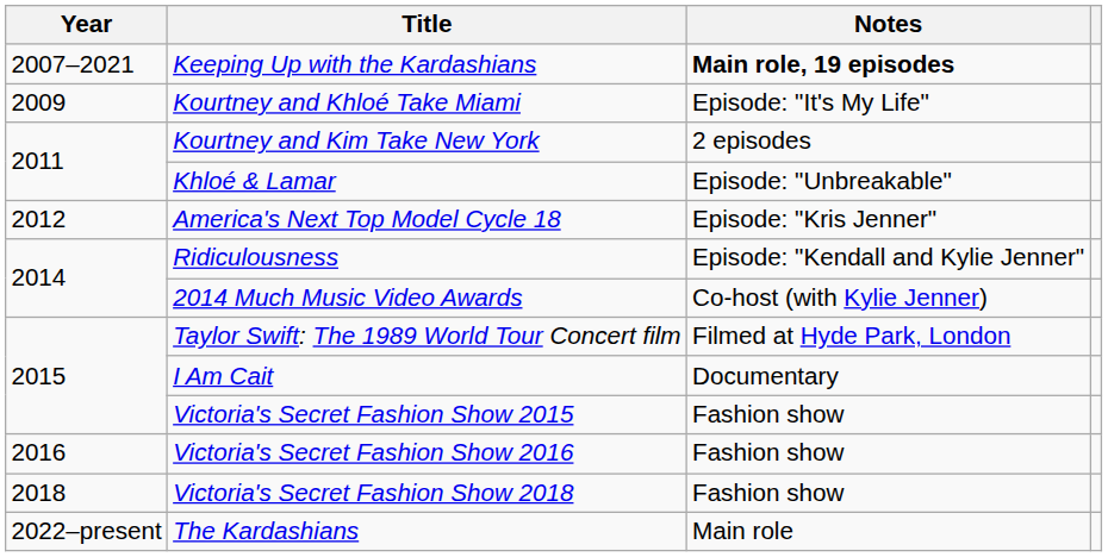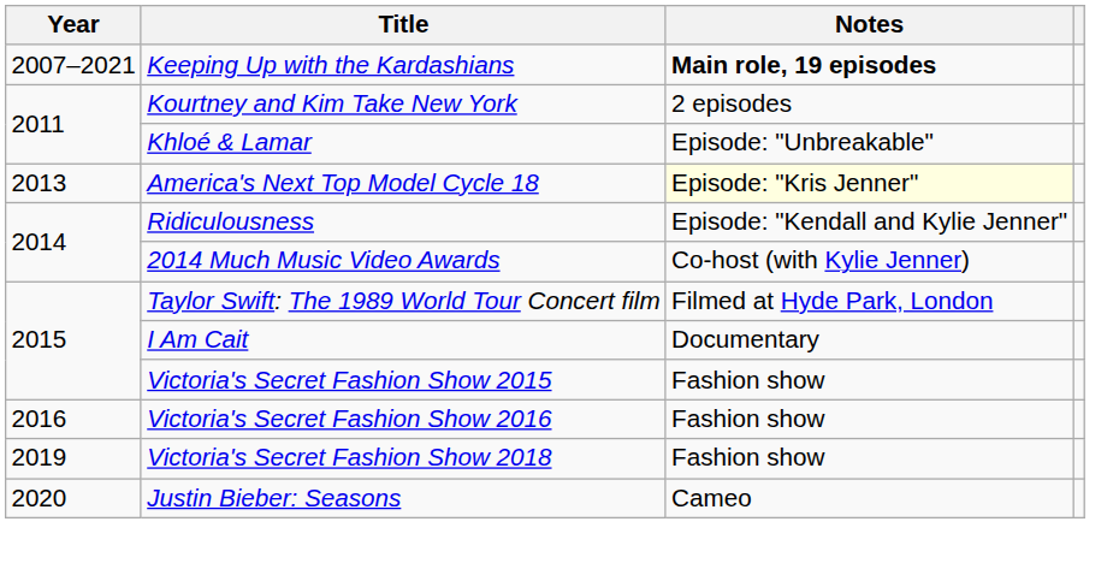- row: 2009 | Kourtney and Khloé Take Miami | Episode: "It's My Life"
America's Next Top Model Cycle 18 | Year: 2012 -> 2013
America's Next Top Model Cycle 18 | Notes: no background -> lightyellow background
Victoria's Secret Fashion Show 2018 | Year: 2018 -> 2019
+ row: 2020 | Justin Bieber: Seasons | Cameo
- row: 2022–present | The Kardashians | Main role
